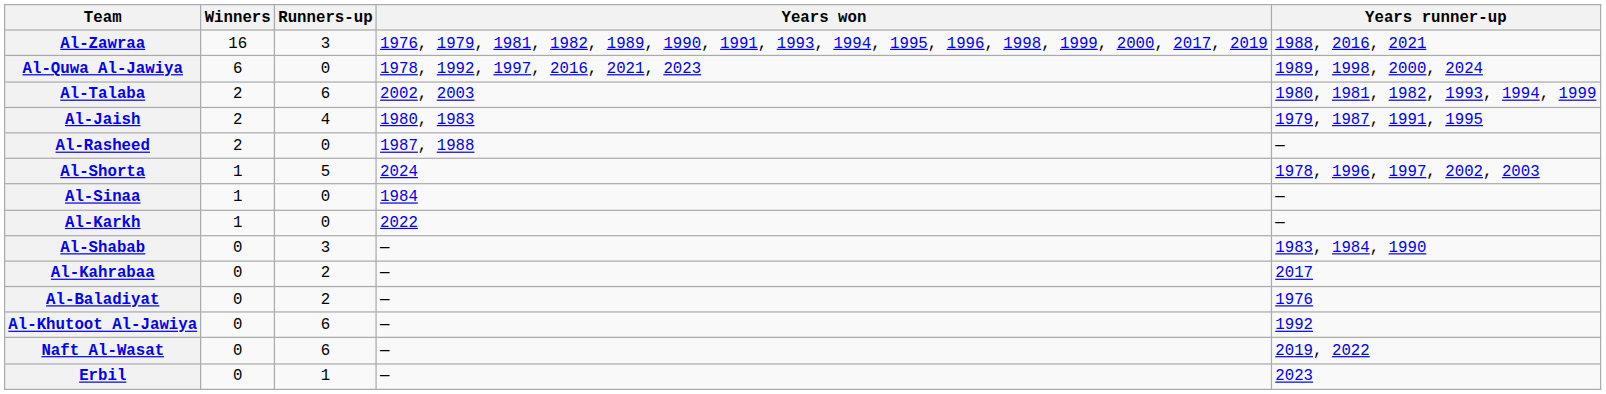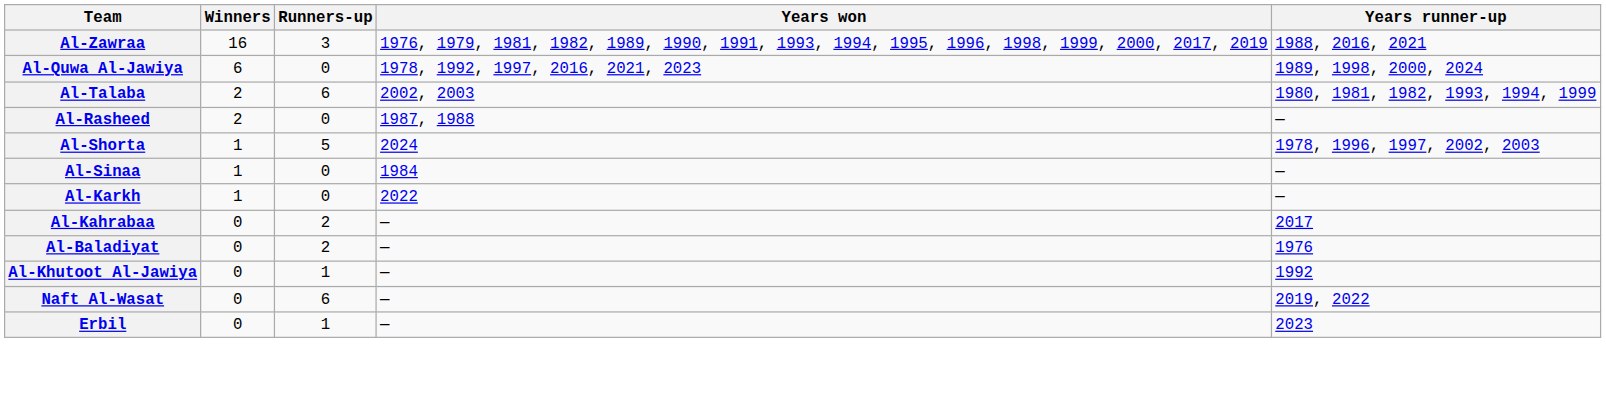- row: Al-Jaish | 2 | 4 | 1980, 1983 | 1979, 1987, 1991, 1995
- row: Al-Shabab | 0 | 3 | — | 1983, 1984, 1990
Al-Khutoot Al-Jawiya | Runners-up: 6 -> 1
